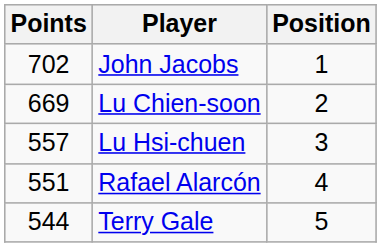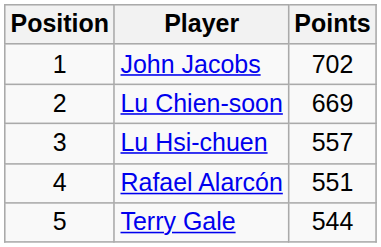columns swapped: Position <-> Points
